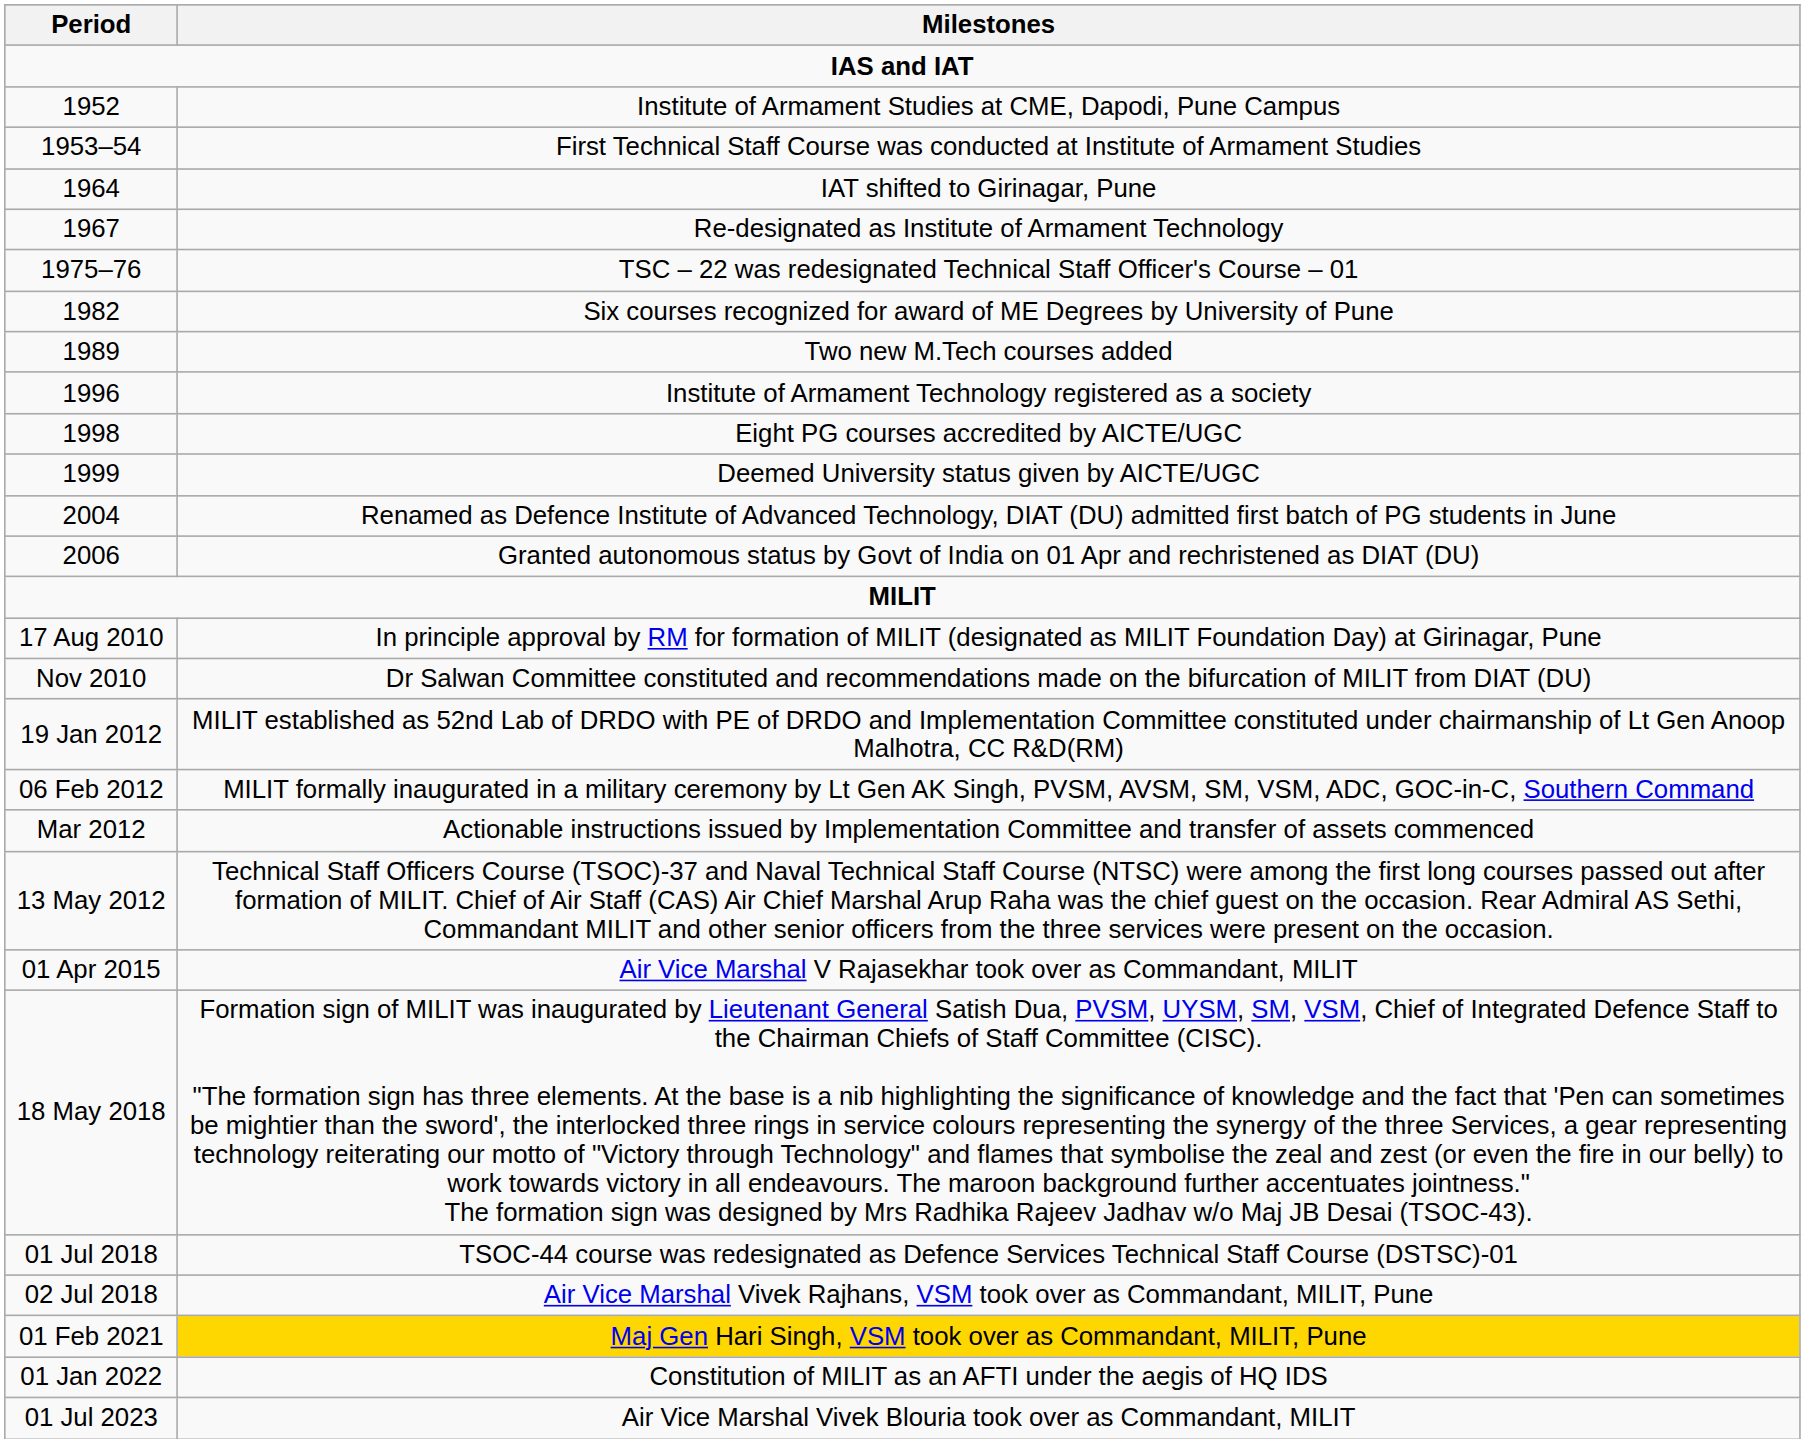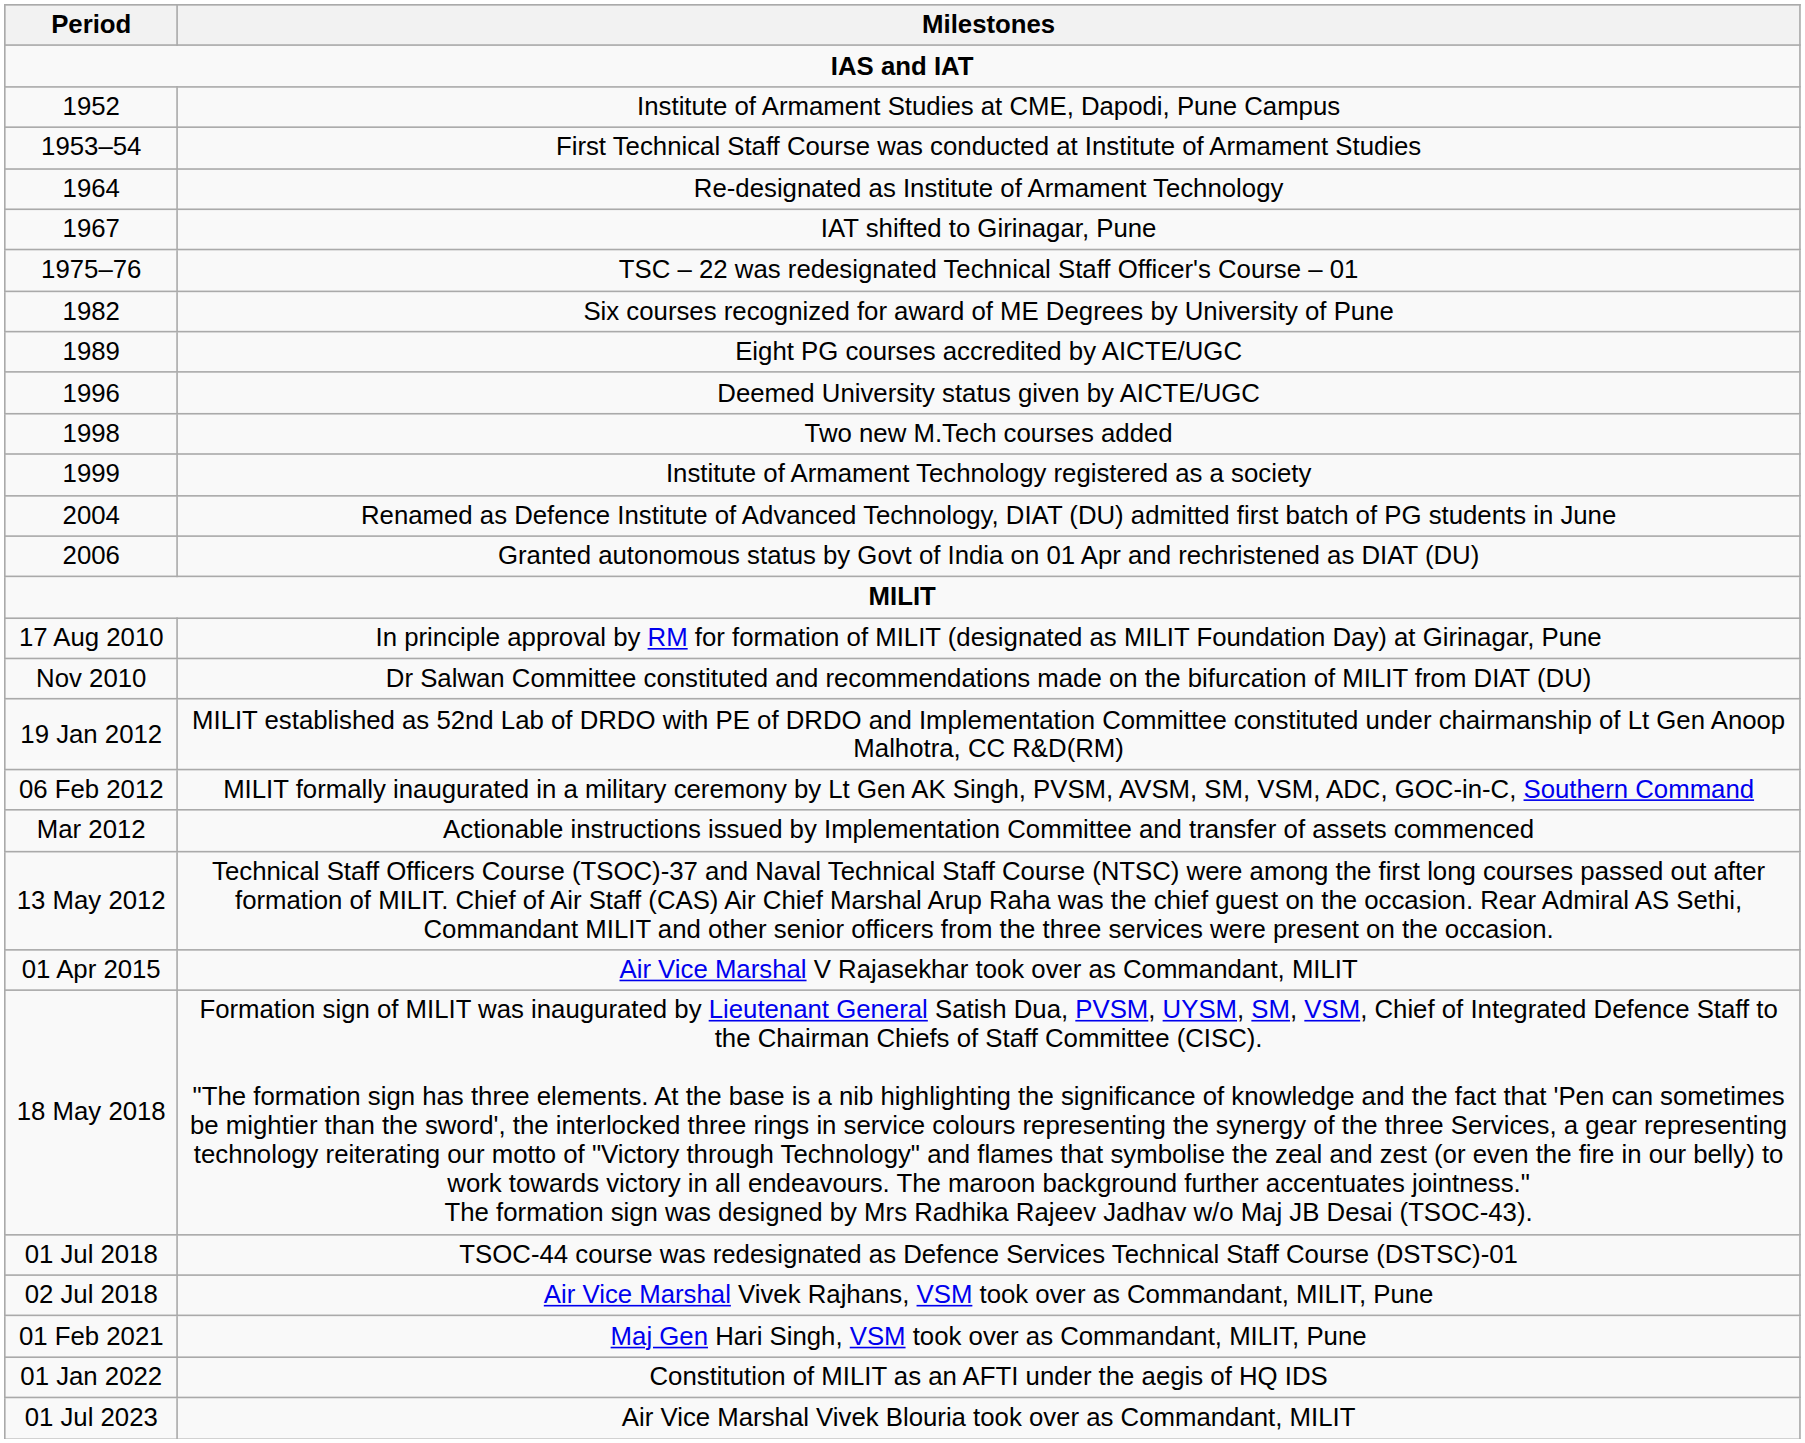1964 | Milestones: IAT shifted to Girinagar, Pune -> Re-designated as Institute of Armament Technology
1967 | Milestones: Re-designated as Institute of Armament Technology -> IAT shifted to Girinagar, Pune
1989 | Milestones: Two new M.Tech courses added -> Eight PG courses accredited by AICTE/UGC
1996 | Milestones: Institute of Armament Technology registered as a society -> Deemed University status given by AICTE/UGC
1998 | Milestones: Eight PG courses accredited by AICTE/UGC -> Two new M.Tech courses added
1999 | Milestones: Deemed University status given by AICTE/UGC -> Institute of Armament Technology registered as a society
01 Feb 2021 | Milestones: gold background -> no background
